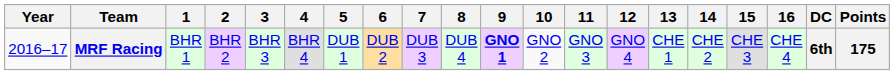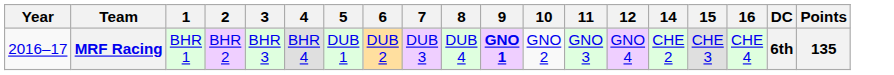- column: 13 | CHE 1
MRF Racing | Points: 175 -> 135
